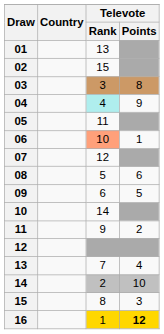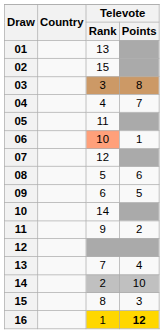04 | Televote / Rank: paleturquoise background -> no background
04 | Televote / Points: 9 -> 7
